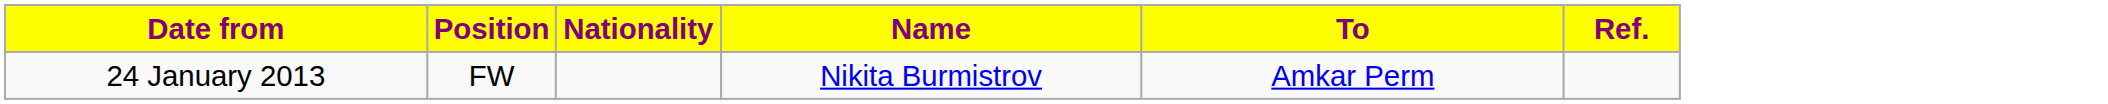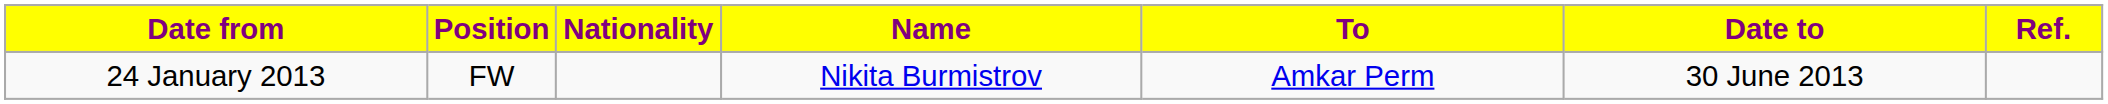+ column: Date to | 30 June 2013
